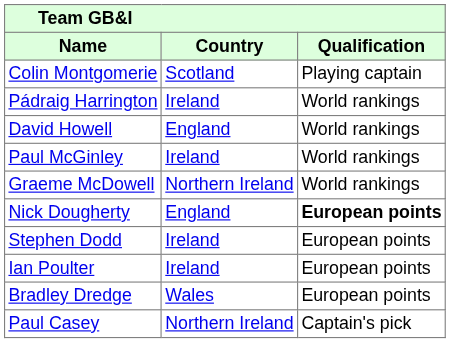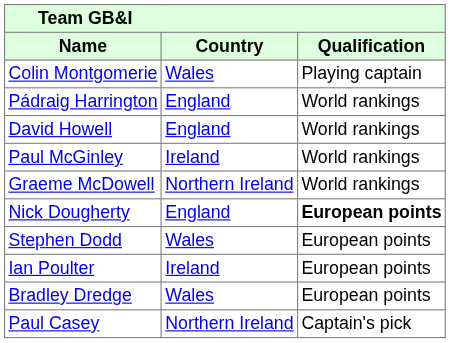Colin Montgomerie | Country: Scotland -> Wales
Pádraig Harrington | Country: Ireland -> England
Stephen Dodd | Country: Ireland -> Wales
